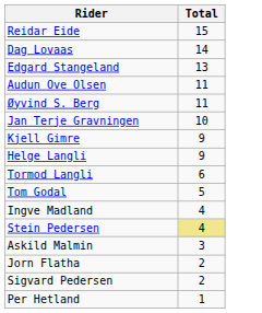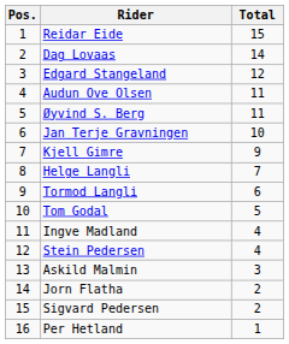+ column: Pos. | 1 | 2 | 3 | 4 | 5 | 6 | 7 | 8 | 9 | 10 | 11 | 12 | 13 | 14 | 15 | 16
Edgard Stangeland | Total: 13 -> 12
Helge Langli | Total: 9 -> 7
Stein Pedersen | Total: khaki background -> no background
